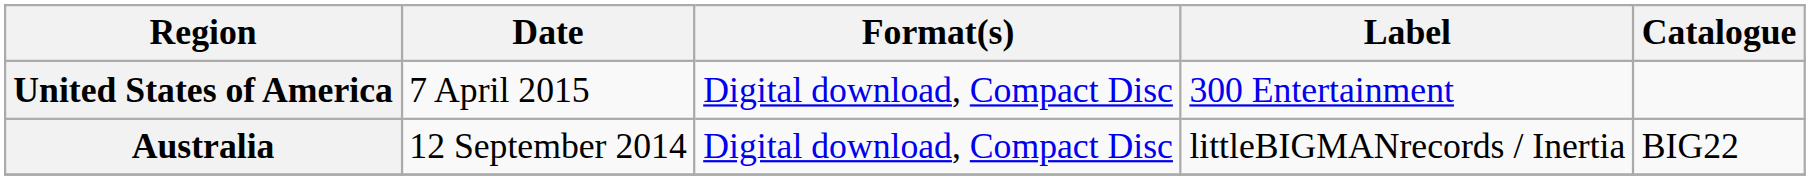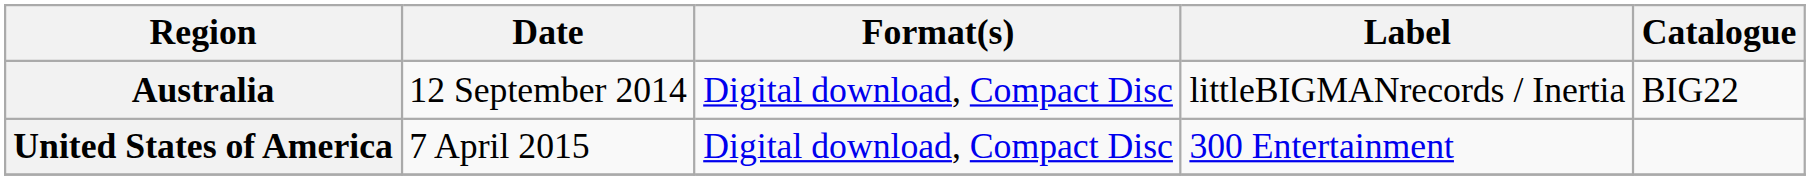rows swapped: Australia <-> United States of America
